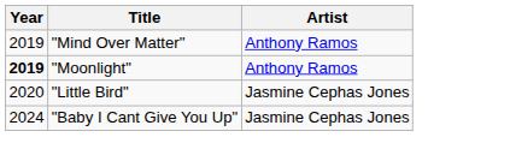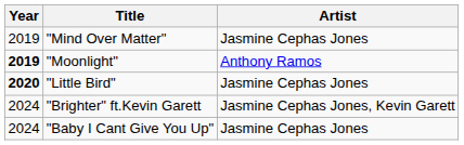"Mind Over Matter" | Artist: Anthony Ramos -> Jasmine Cephas Jones
"Little Bird" | Year: normal -> bold
+ row: 2024 | "Brighter" ft.Kevin Garett | Jasmine Cephas Jones, Kevin Garett
